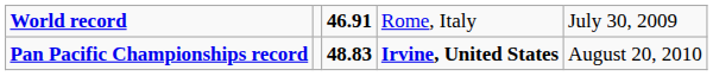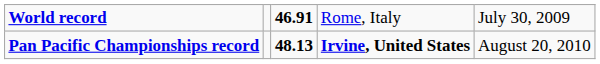Pan Pacific Championships record | column 3: 48.83 -> 48.13
